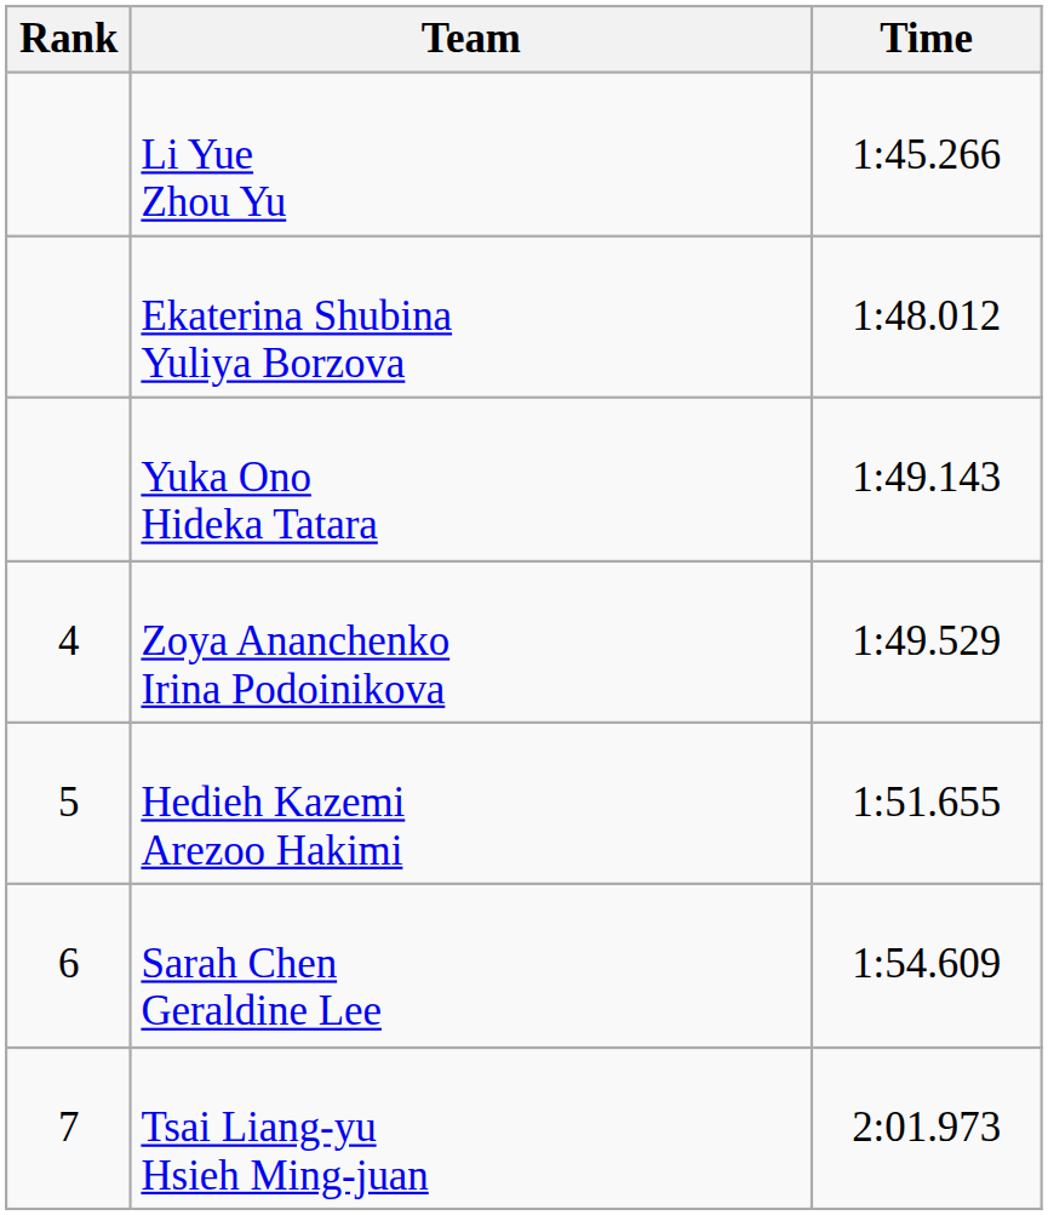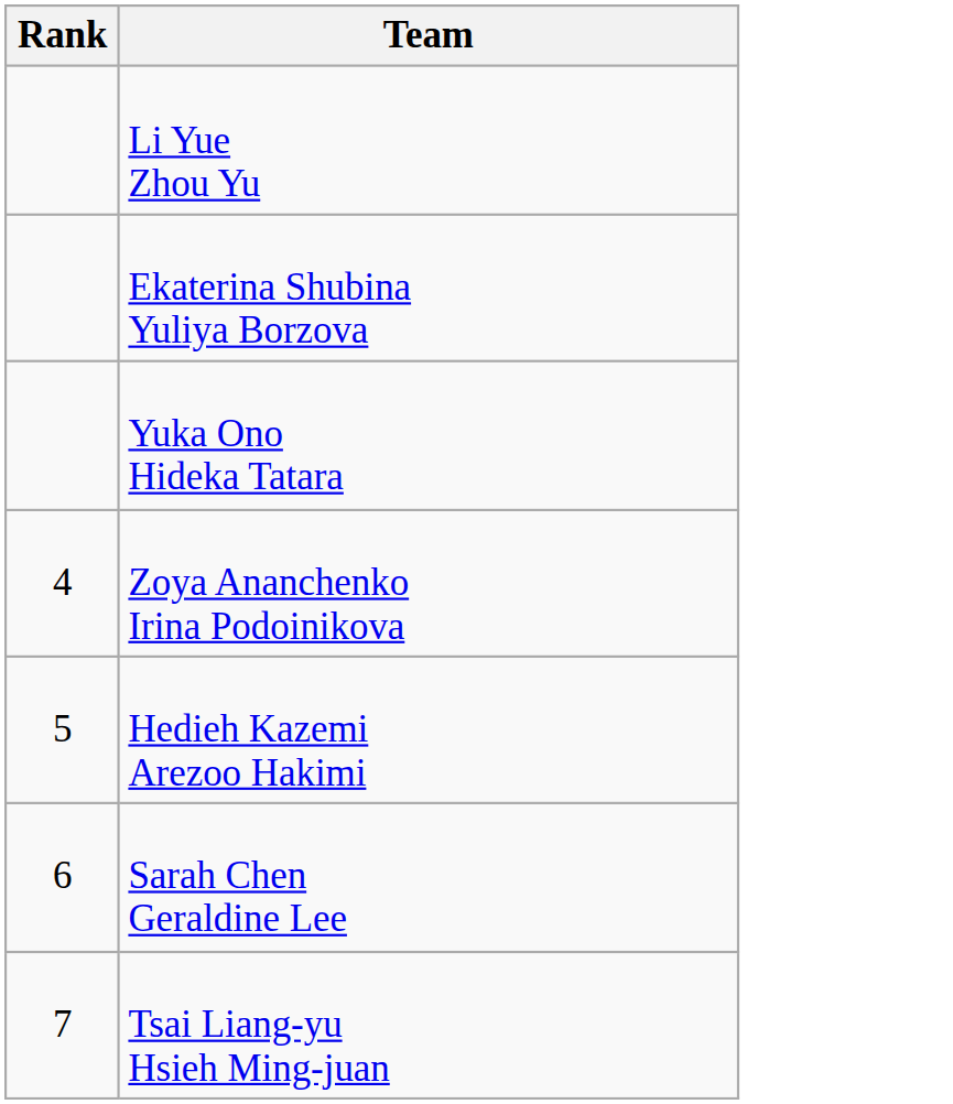- column: Time | 1:45.266 | 1:48.012 | 1:49.143 | 1:49.529 | 1:51.655 | 1:54.609 | 2:01.973
